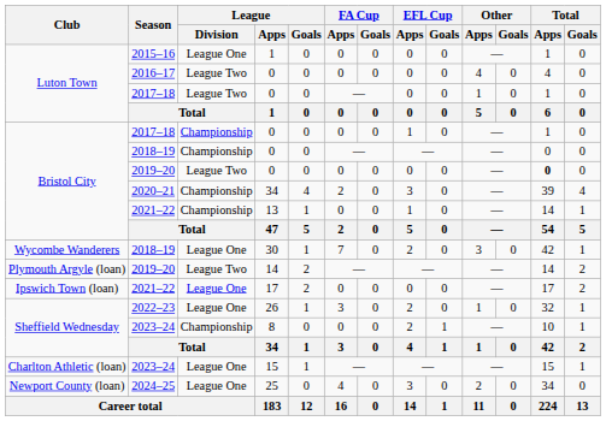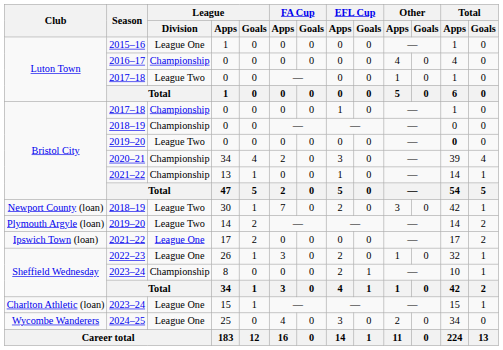2016–17 / 0 | League / Division: League Two -> Championship
30 | Club: Wycombe Wanderers -> Newport County (loan)
30 | League / Division: League One -> League Two
25 | Club: Newport County (loan) -> Wycombe Wanderers
